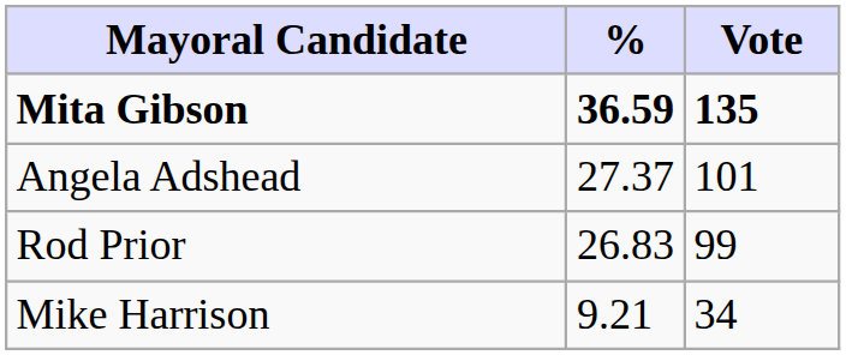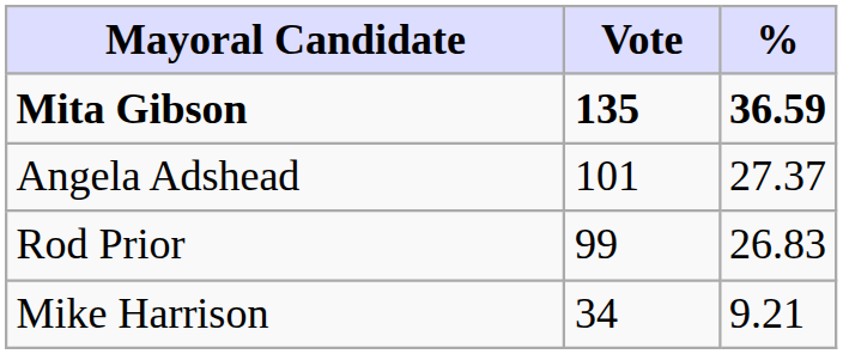columns swapped: Vote <-> %
